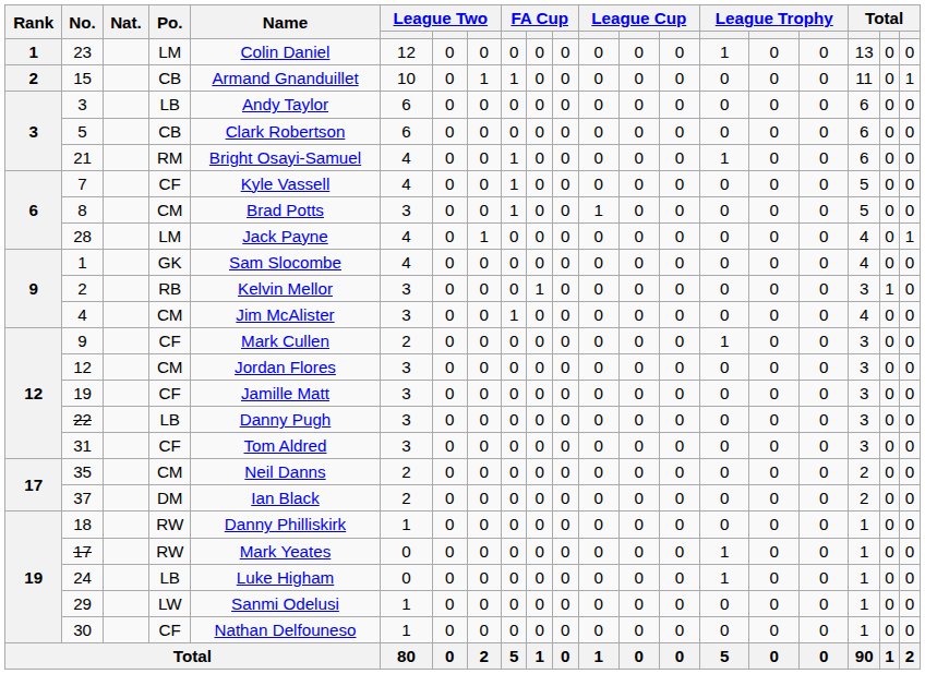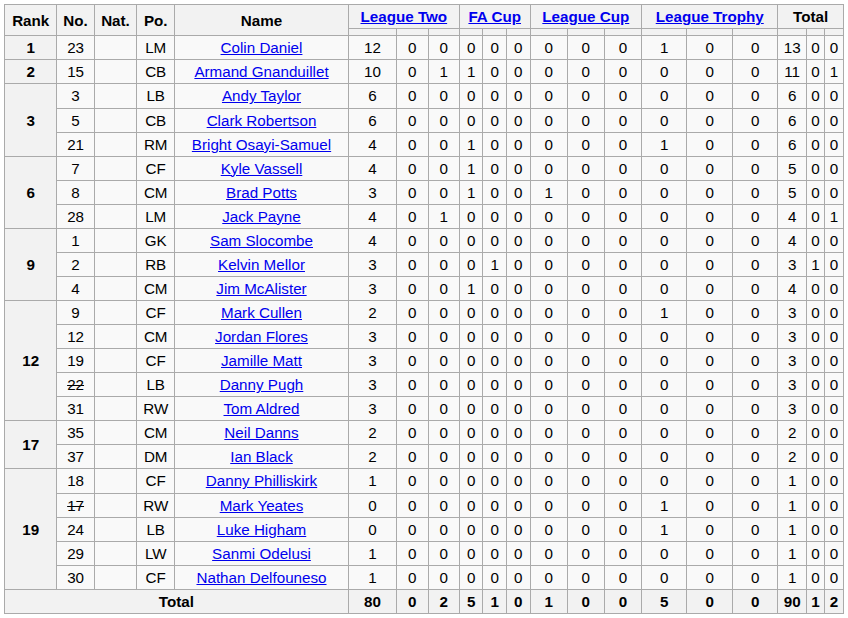31 | Po.: CF -> RW
18 | Po.: RW -> CF
